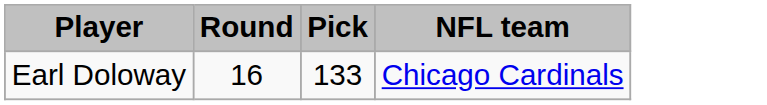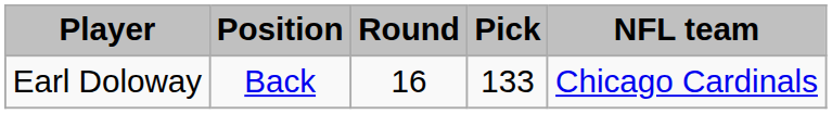+ column: Position | Back
